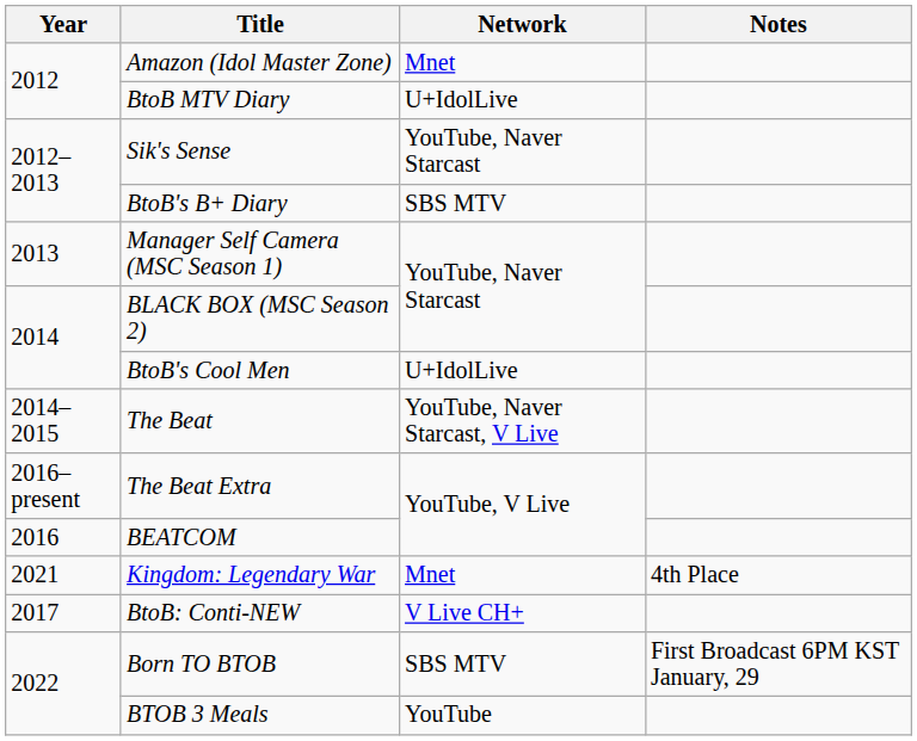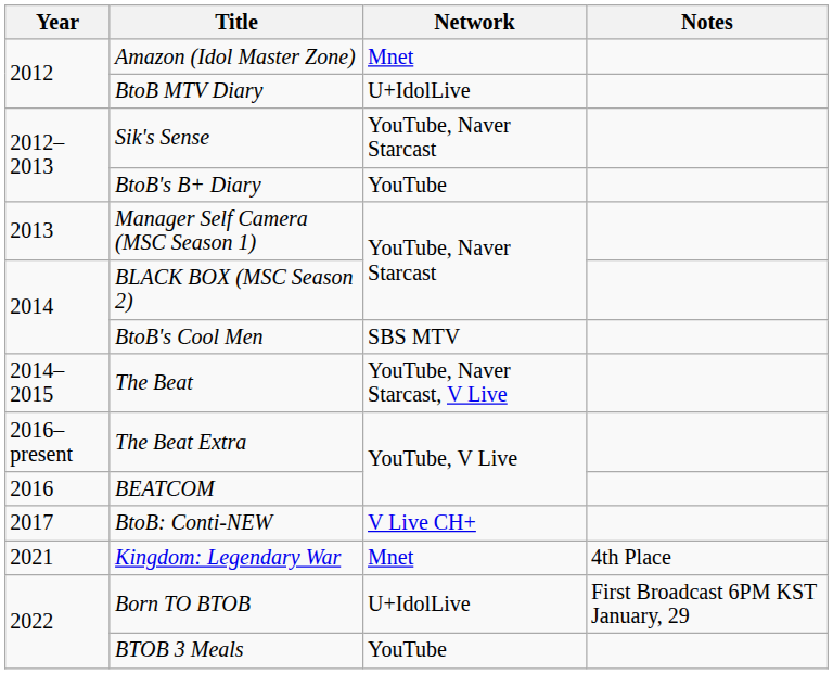BtoB's B+ Diary | Network: SBS MTV -> YouTube
BtoB's Cool Men | Network: U+IdolLive -> SBS MTV
rows swapped: Kingdom: Legendary War <-> BtoB: Conti-NEW
Born TO BTOB | Network: SBS MTV -> U+IdolLive
